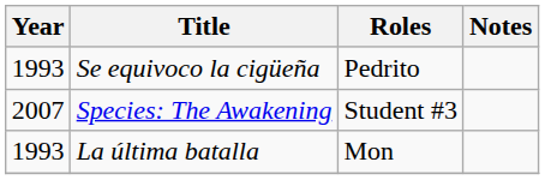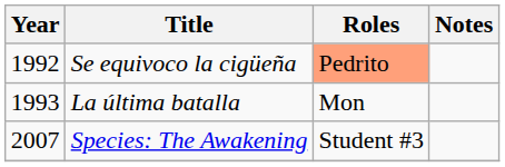Se equivoco la cigüeña | Year: 1993 -> 1992
Se equivoco la cigüeña | Roles: no background -> lightsalmon background
rows swapped: La última batalla <-> Species: The Awakening
